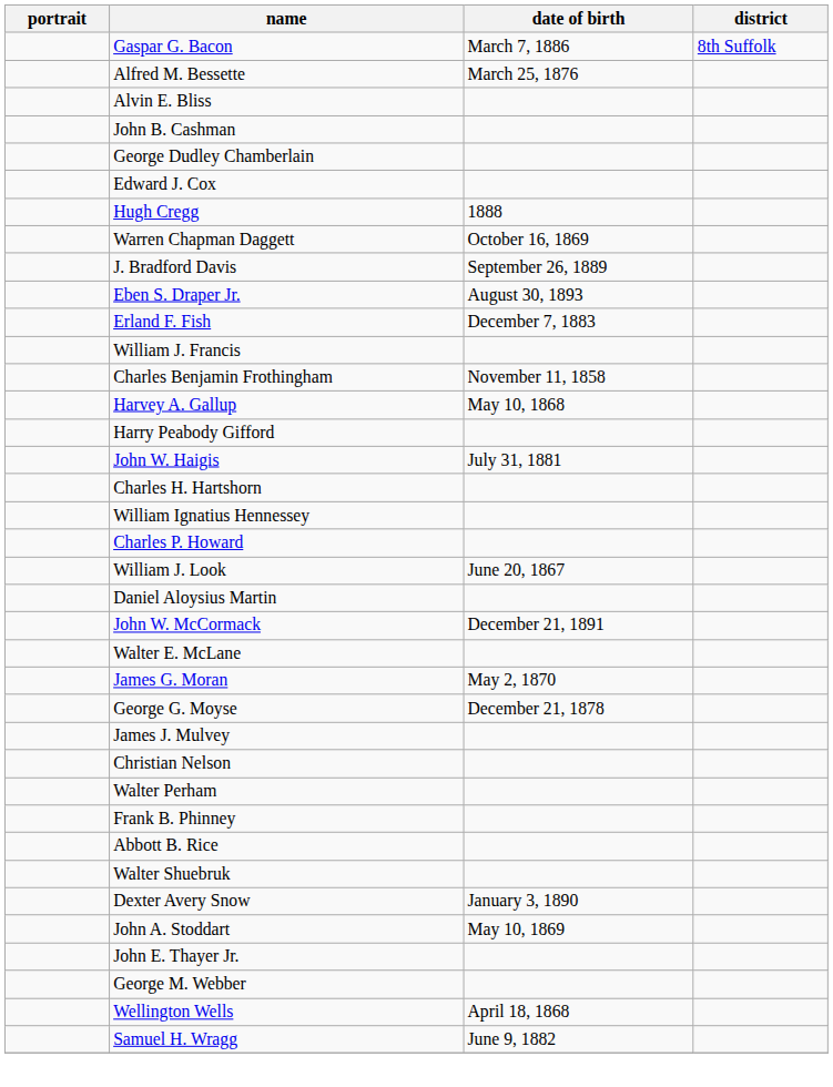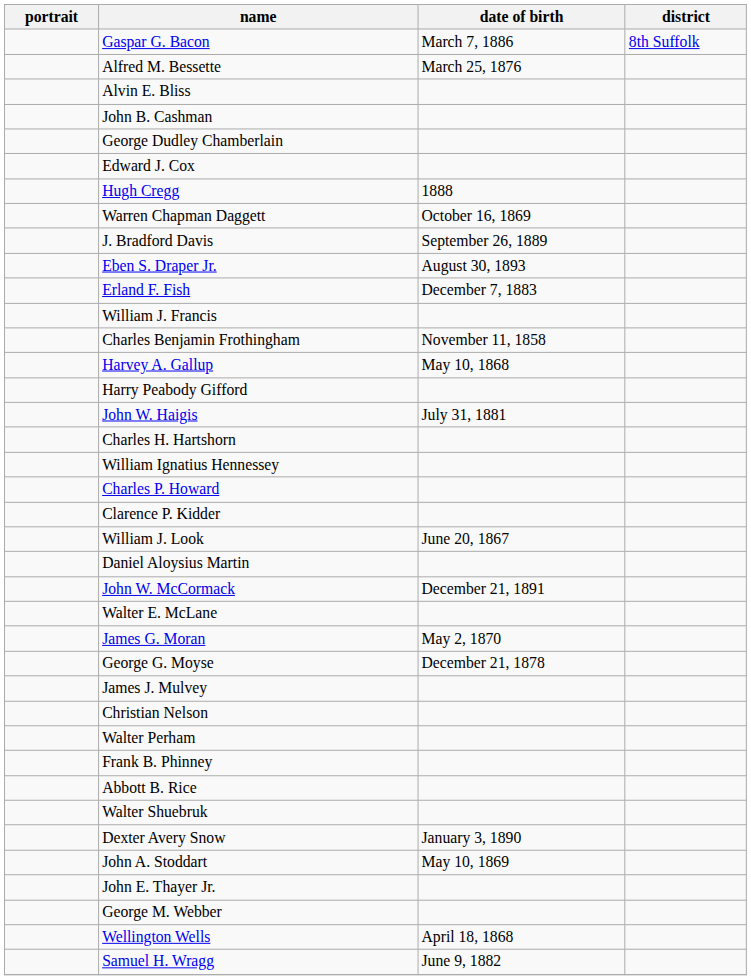+ row: Clarence P. Kidder
